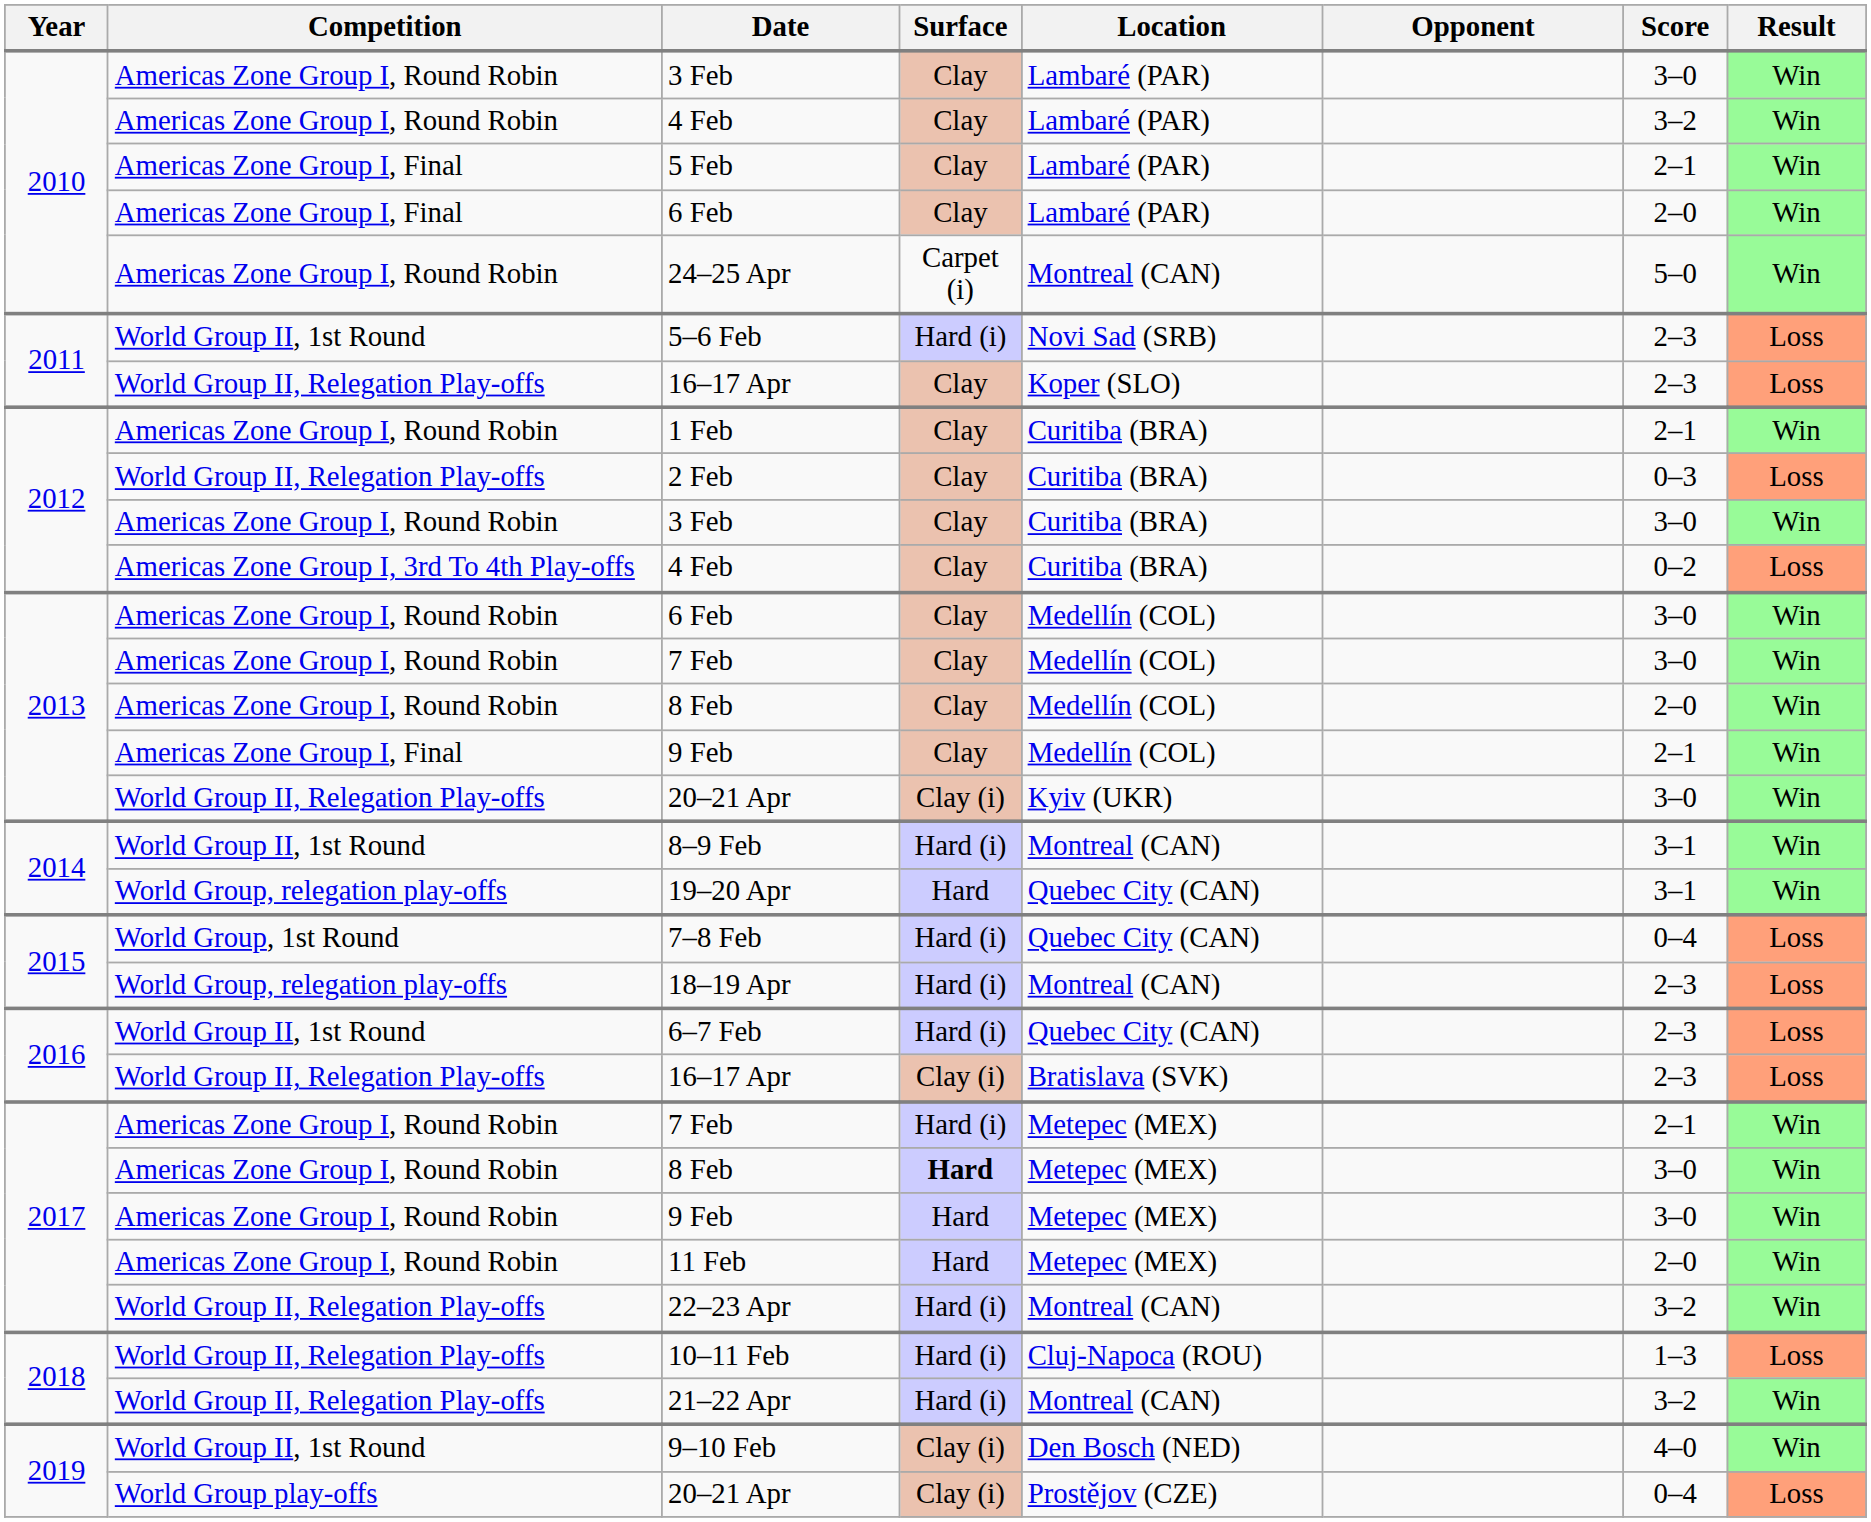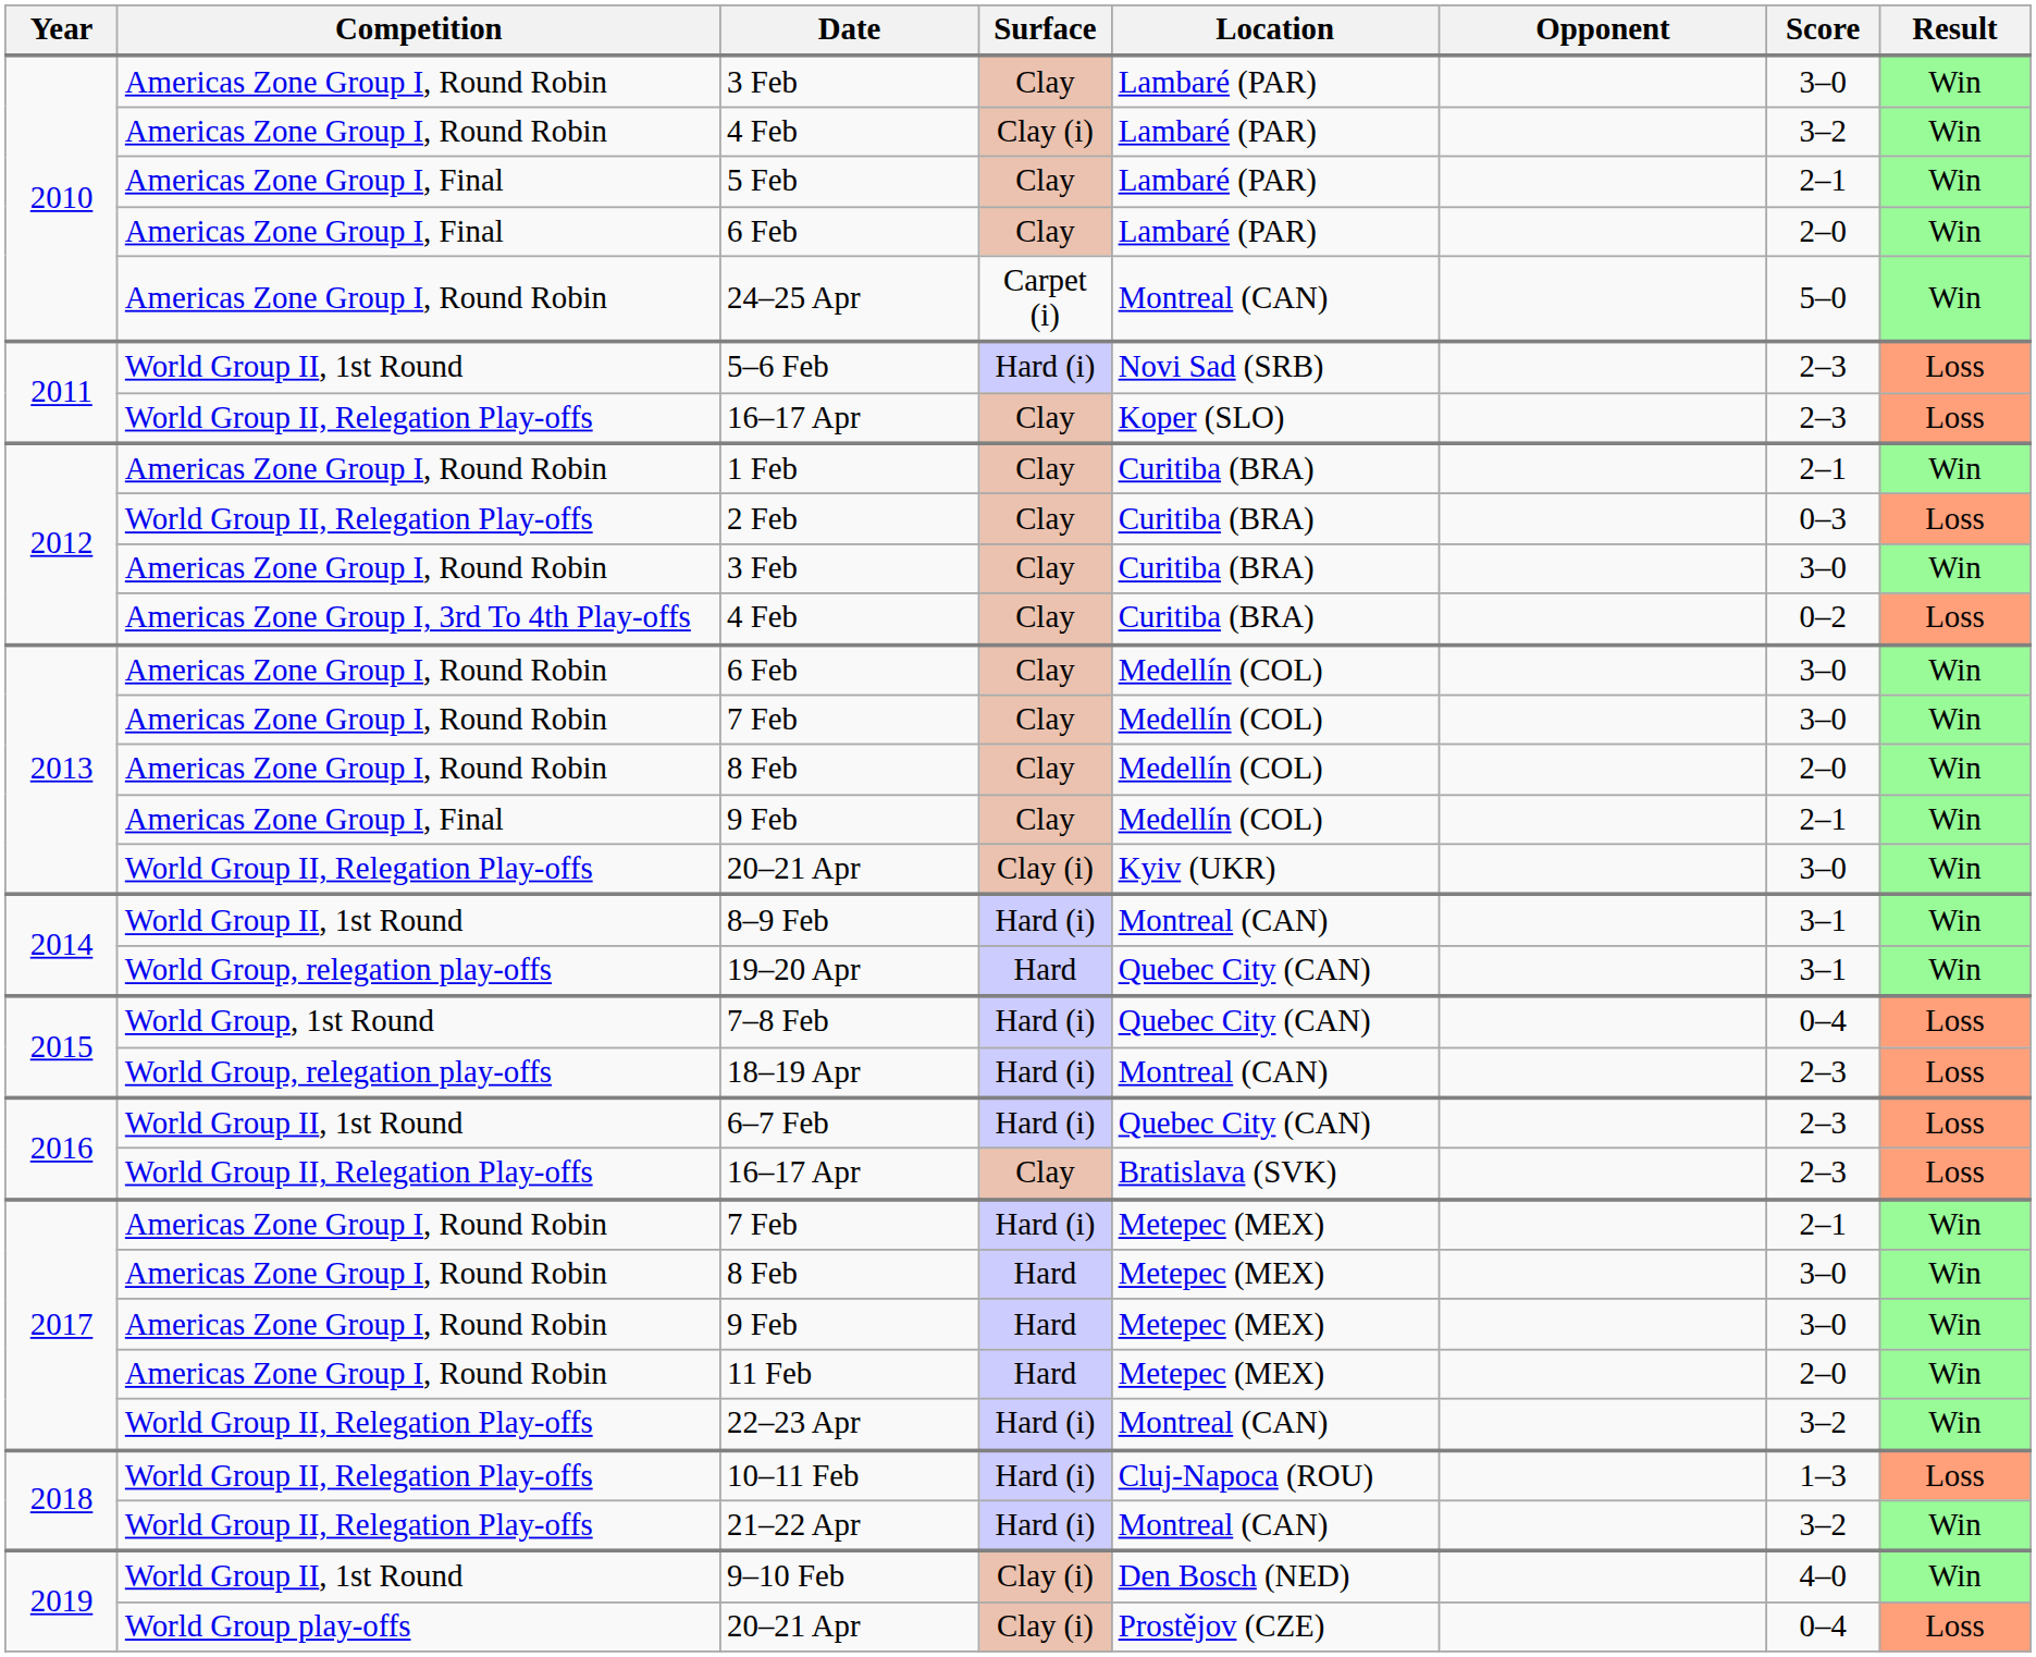2010 / 4 Feb | Surface: Clay -> Clay (i)
2016 / 16–17 Apr | Surface: Clay (i) -> Clay
2017 / 8 Feb | Surface: bold -> normal
